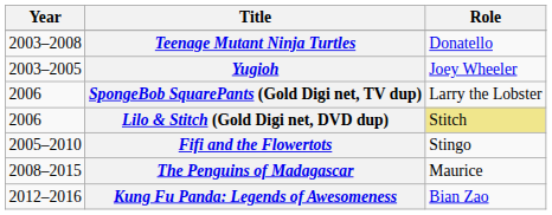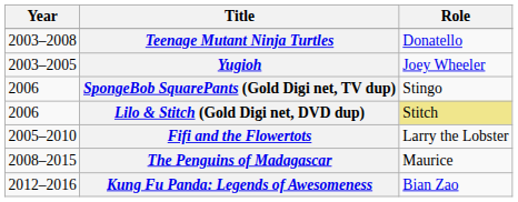SpongeBob SquarePants (Gold Digi net, TV dup) | Role: Larry the Lobster -> Stingo
Fifi and the Flowertots | Role: Stingo -> Larry the Lobster
